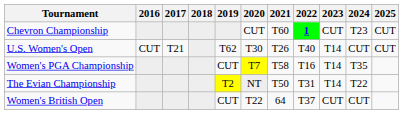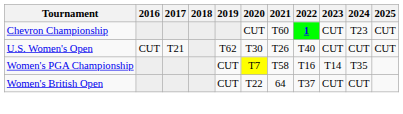U.S. Women's Open | 2023: T14 -> CUT
- row: The Evian Championship | T2 | NT | T50 | T31 | T14 | T22
